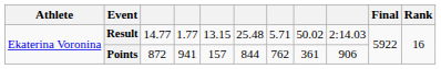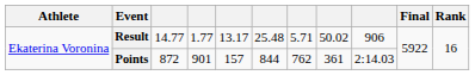Result | column 5: 13.15 -> 13.17
Result | column 9: 2:14.03 -> 906
Points | column 4: 941 -> 901
Points | column 9: 906 -> 2:14.03
